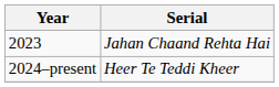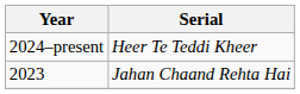rows swapped: 2023 <-> 2024–present
